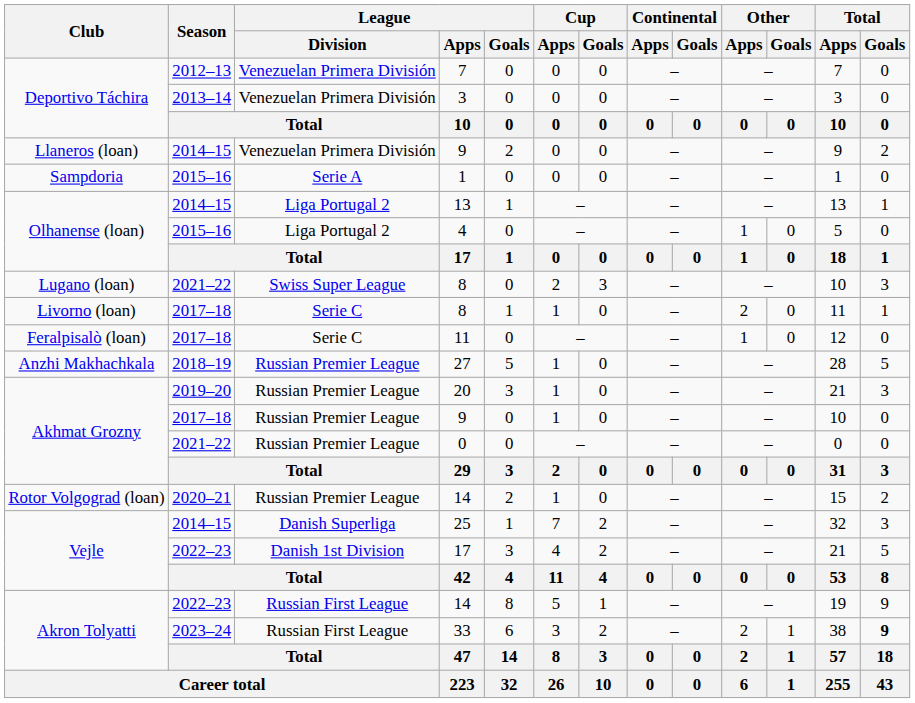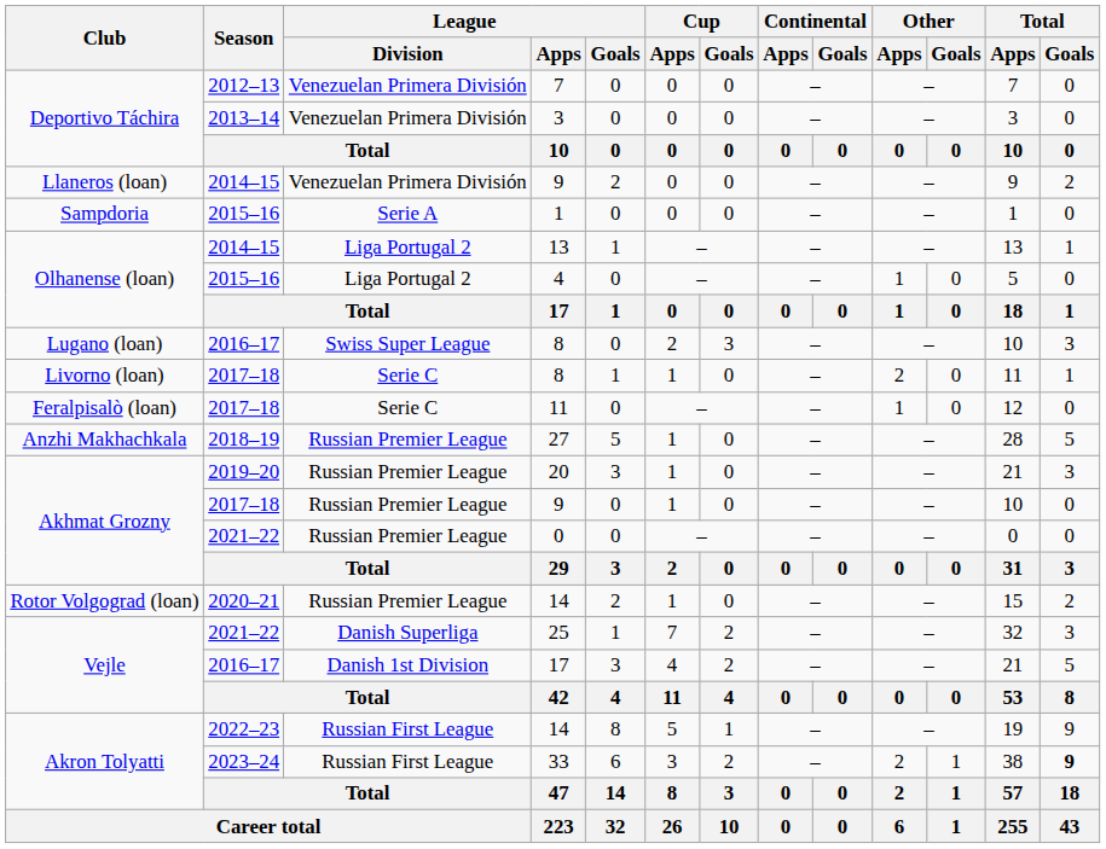Lugano (loan) / 8 | Season: 2021–22 -> 2016–17
25 | Season: 2014–15 -> 2021–22
Vejle / 17 | Season: 2022–23 -> 2016–17
